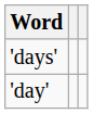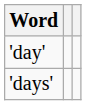rows swapped: 'day' <-> 'days'
